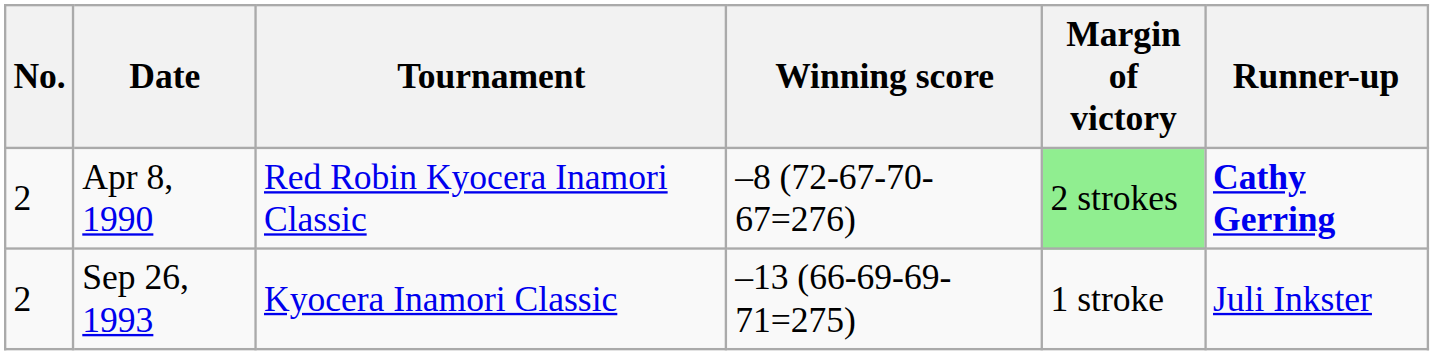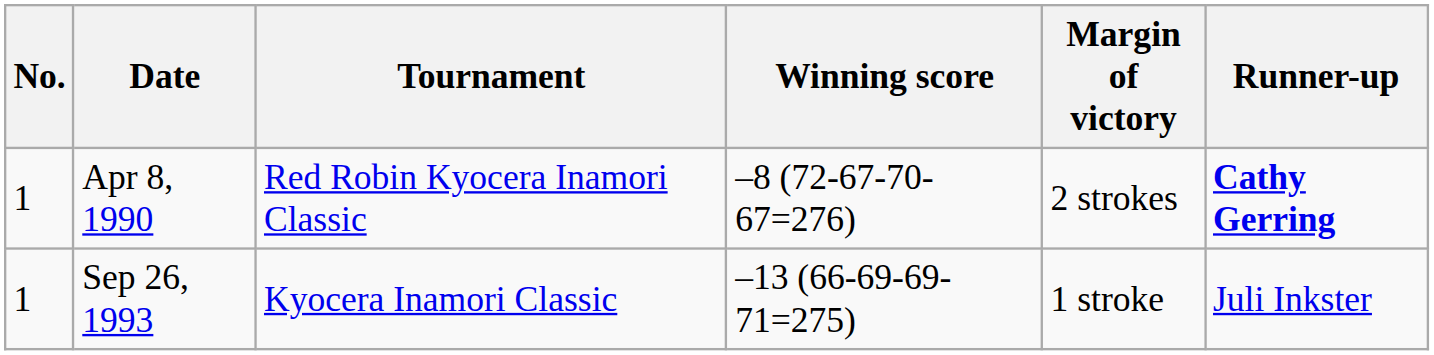Apr 8, 1990 | No.: 2 -> 1
Apr 8, 1990 | Margin of victory: lightgreen background -> no background
Sep 26, 1993 | No.: 2 -> 1
